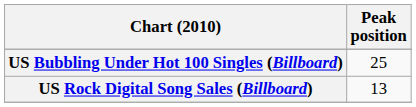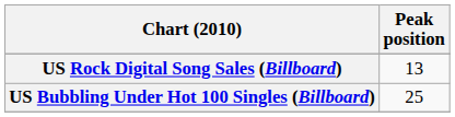rows swapped: US Bubbling Under Hot 100 Singles (Billboard) <-> US Rock Digital Song Sales (Billboard)
